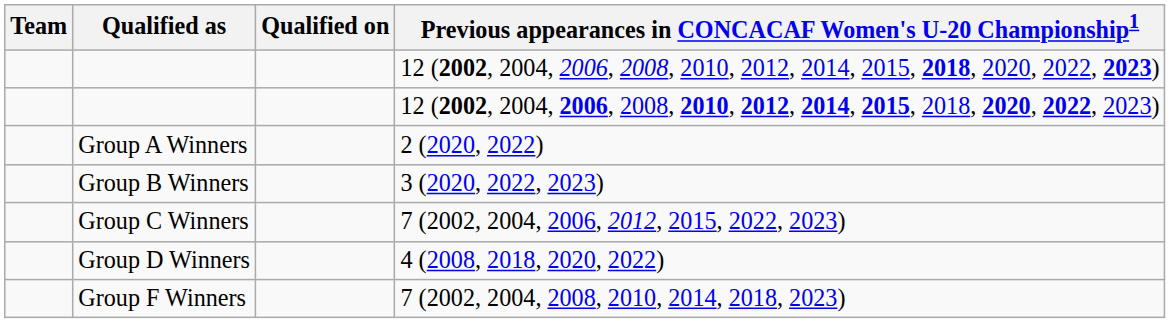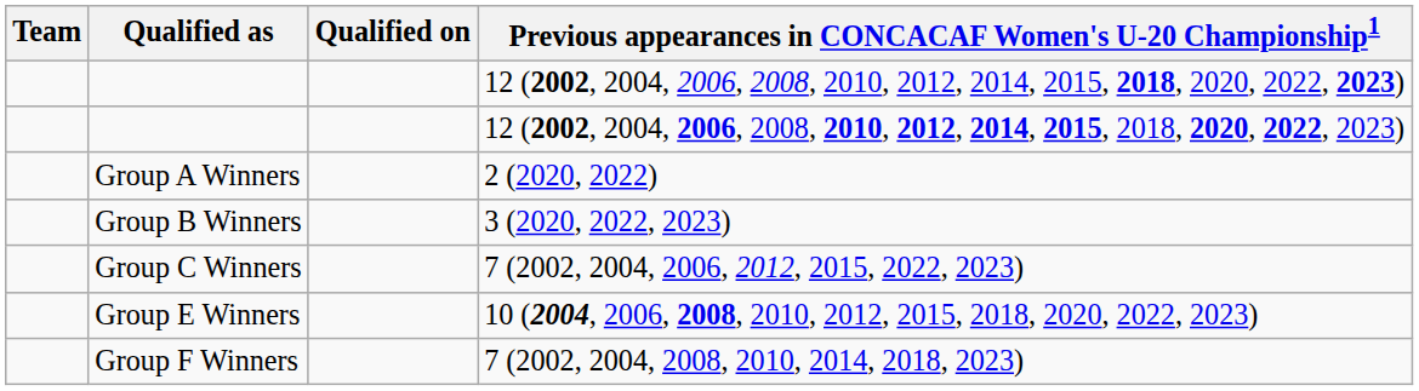- row: Group D Winners | 4 (2008, 2018, 2020, 2022)
+ row: Group E Winners | 10 (2004, 2006, 2008, 2010, 2012, 2015, 2018, 2020, 2022, 2023)
